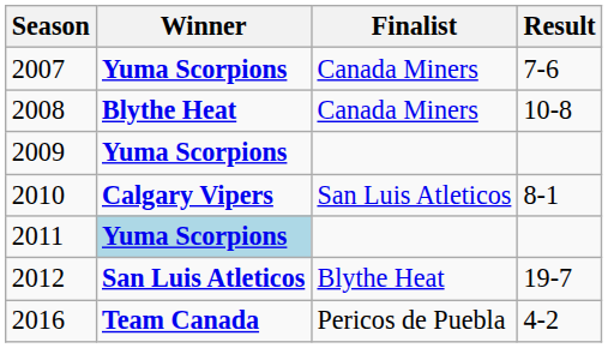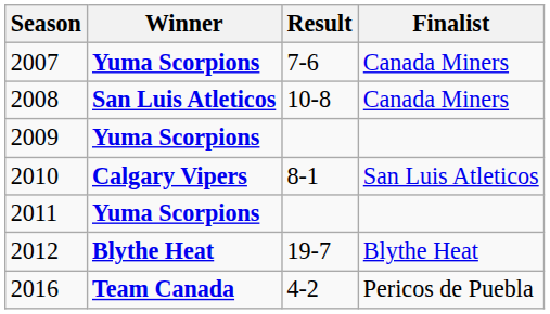columns swapped: Finalist <-> Result
2008 | Winner: Blythe Heat -> San Luis Atleticos
2011 | Winner: lightblue background -> no background
2012 | Winner: San Luis Atleticos -> Blythe Heat
